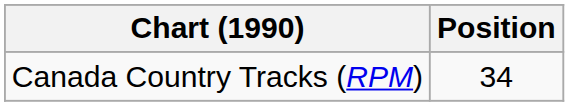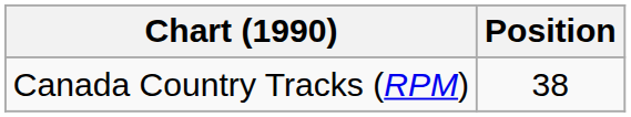Canada Country Tracks (RPM) | Position: 34 -> 38
